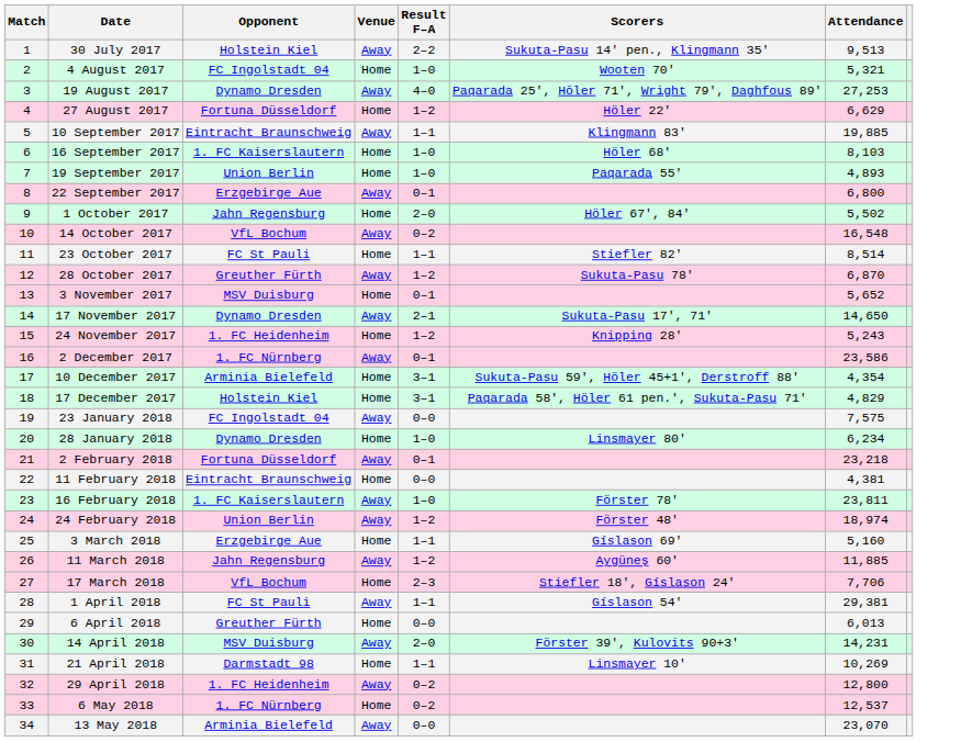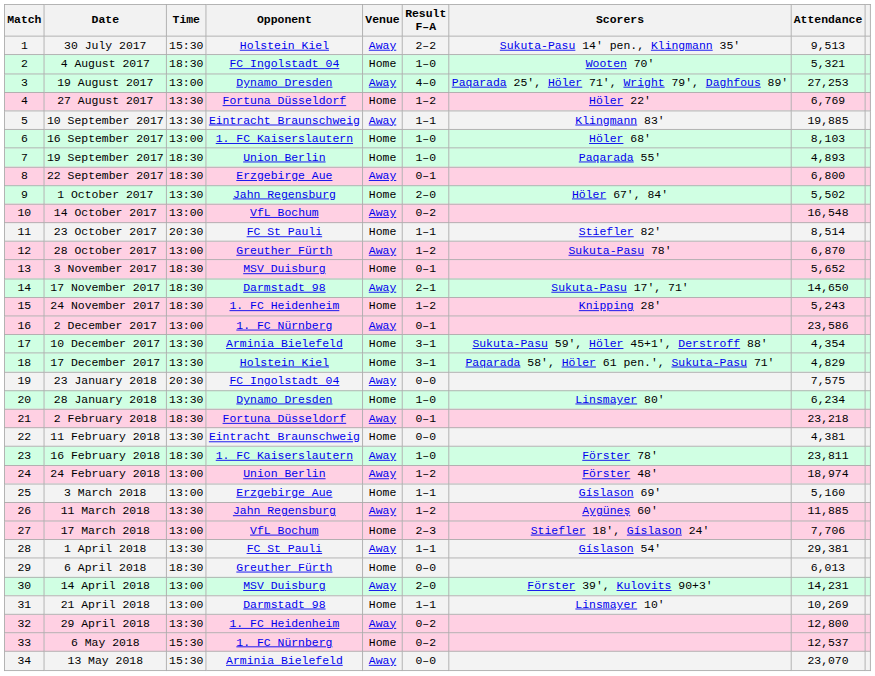+ column: Time | 15:30 | 18:30 | 13:00 | 13:30 | 13:30 | 13:00 | 18:30 | 18:30 | 13:30 | 13:00 | 20:30 | 13:00 | 18:30 | 18:30 | 18:30 | 13:00 | 13:30 | 13:30 | 20:30 | 13:30 | 18:30 | 13:30 | 18:30 | 13:00 | 13:00 | 13:30 | 13:00 | 13:30 | 18:30 | 13:00 | 13:00 | 13:30 | 15:30 | 15:30
27 August 2017 | Attendance: 6,629 -> 6,769
17 November 2017 | Opponent: Dynamo Dresden -> Darmstadt 98
